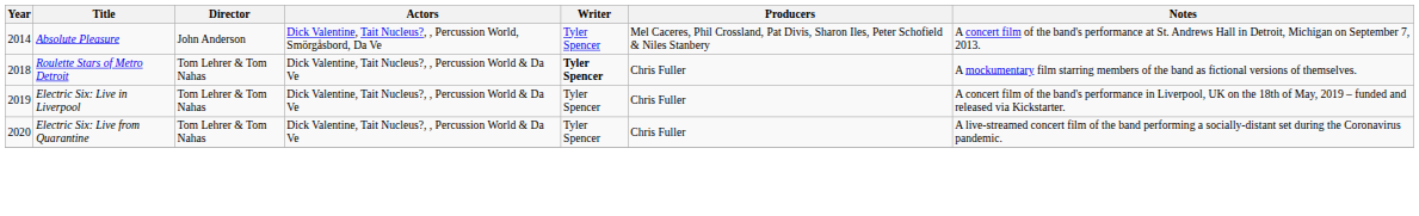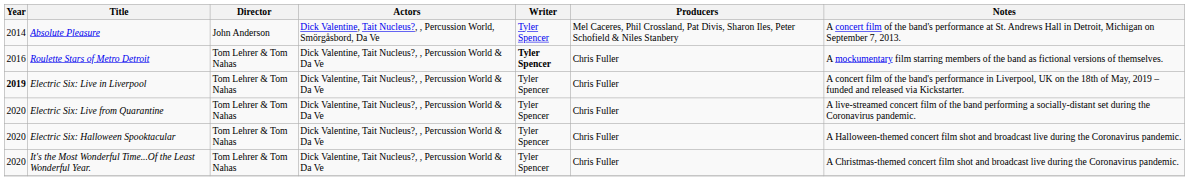Roulette Stars of Metro Detroit | Year: 2018 -> 2016
Electric Six: Live in Liverpool | Year: normal -> bold
+ row: 2020 | Electric Six: Halloween Spooktacular | Tom Lehrer & Tom Nahas | Dick Valentine, Tait Nucleus?, , Percussion World & Da Ve | Tyler Spencer | Chris Fuller | A Halloween-themed concert film shot and broadcast live during the Coronavirus pandemic.
+ row: 2020 | It's the Most Wonderful Time...Of the Least Wonderful Year. | Tom Lehrer & Tom Nahas | Dick Valentine, Tait Nucleus?, , Percussion World & Da Ve | Tyler Spencer | Chris Fuller | A Christmas-themed concert film shot and broadcast live during the Coronavirus pandemic.
